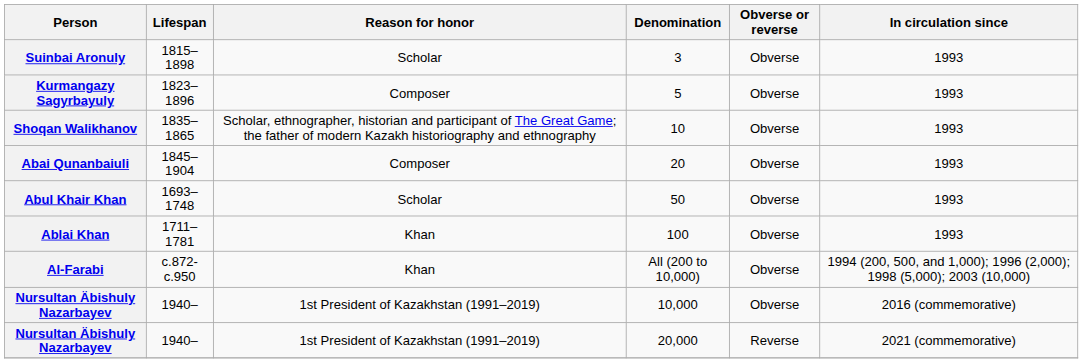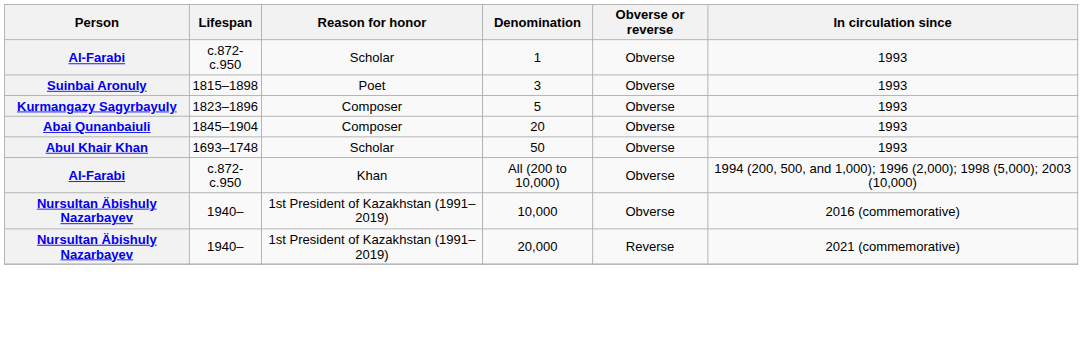+ row: Al-Farabi | c.872-c.950 | Scholar | 1 | Obverse | 1993
3 | Reason for honor: Scholar -> Poet
- row: Shoqan Walikhanov | 1835–1865 | Scholar, ethnographer, historian and participant of The Great Game; the father of modern Kazakh historiography and ethnography | 10 | Obverse | 1993
- row: Ablai Khan | 1711–1781 | Khan | 100 | Obverse | 1993
